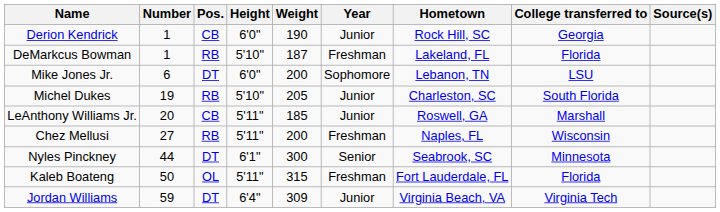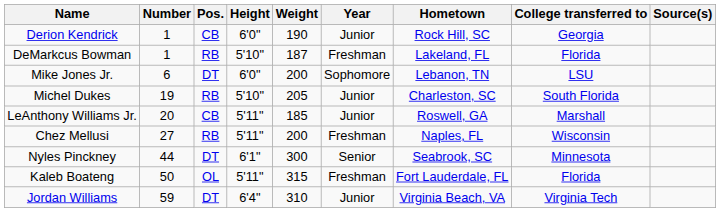Jordan Williams | Weight: 309 -> 310
